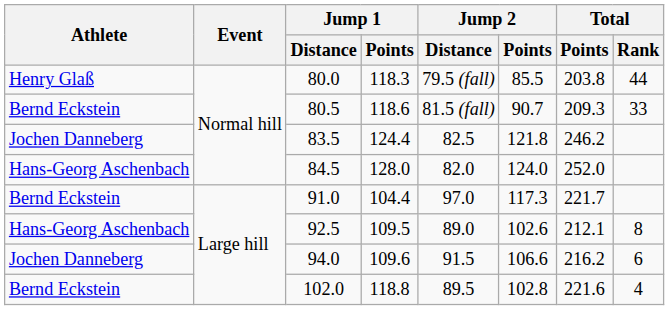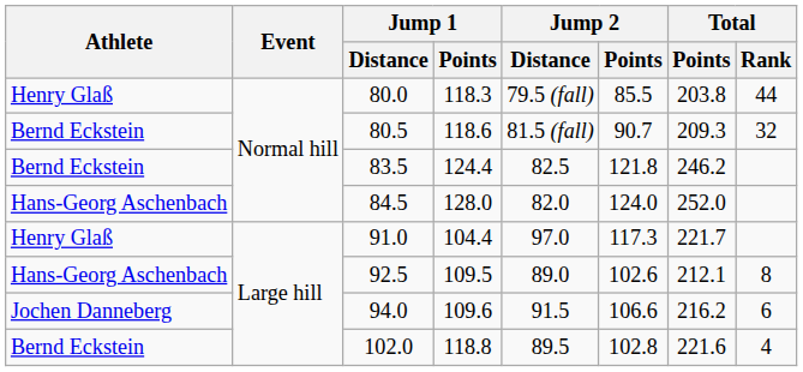80.5 | Total / Rank: 33 -> 32
83.5 | Athlete: Jochen Danneberg -> Bernd Eckstein
91.0 | Athlete: Bernd Eckstein -> Henry Glaß
